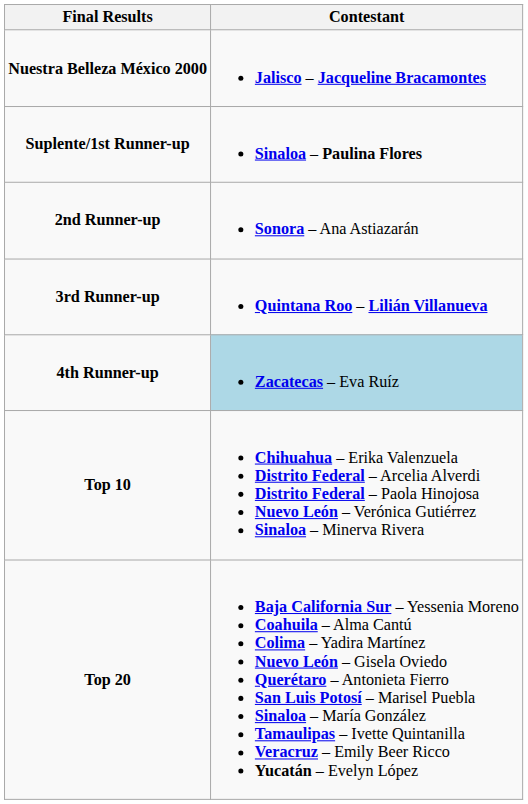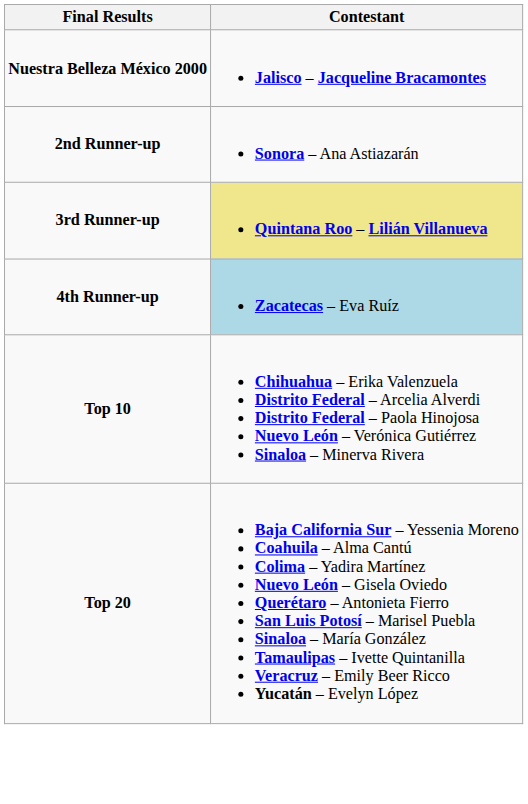- row: Suplente/1st Runner-up | Sinaloa – Paulina Flores
3rd Runner-up | Contestant: no background -> khaki background
